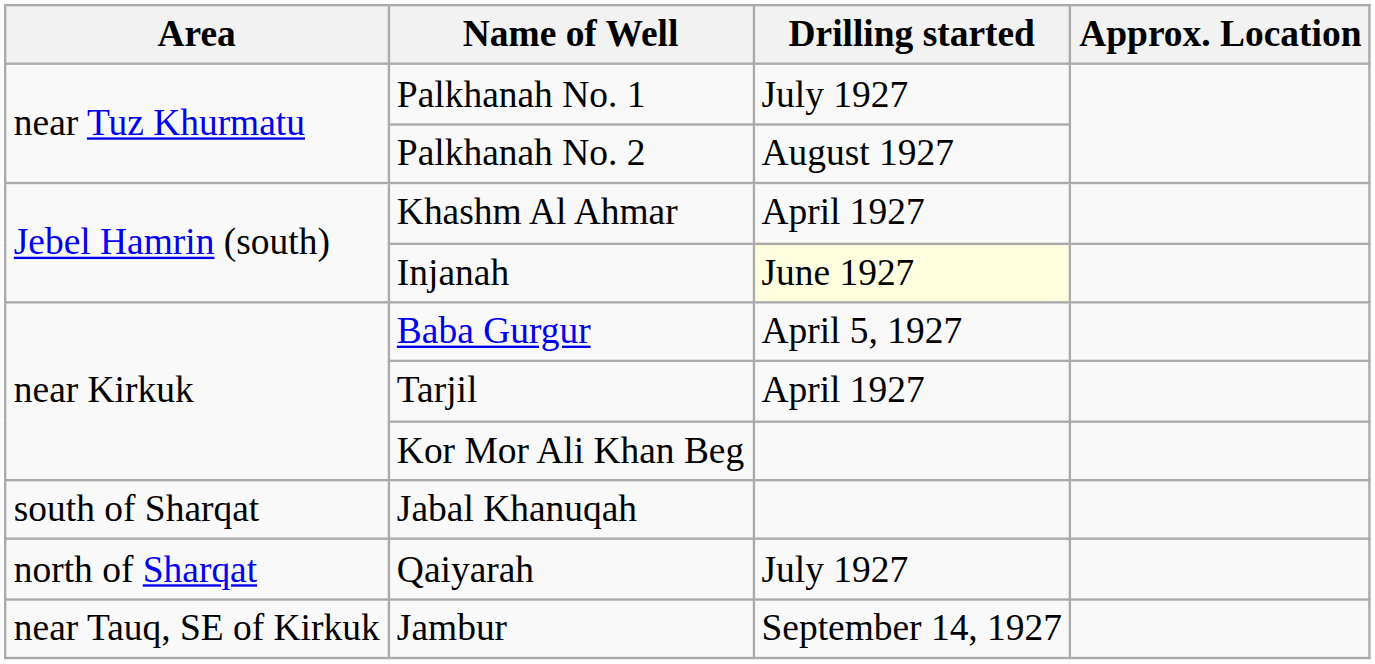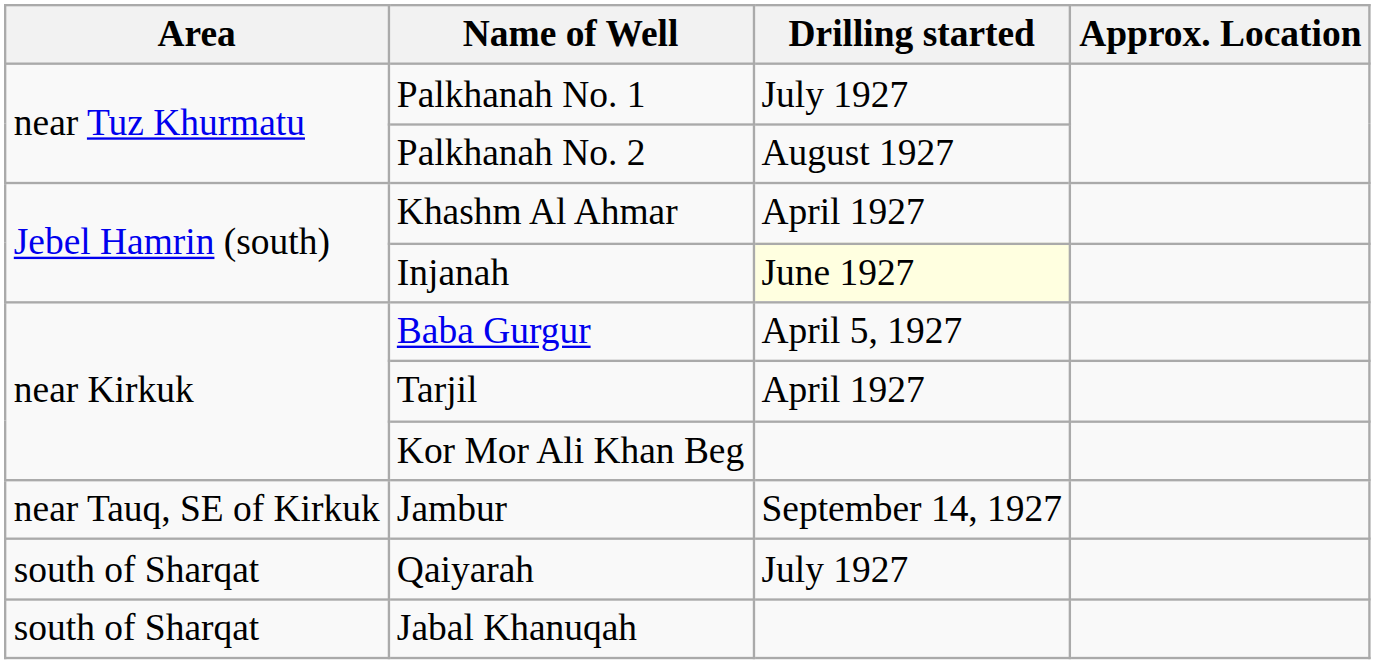rows swapped: Jambur <-> Jabal Khanuqah
Qaiyarah | Area: north of Sharqat -> south of Sharqat
